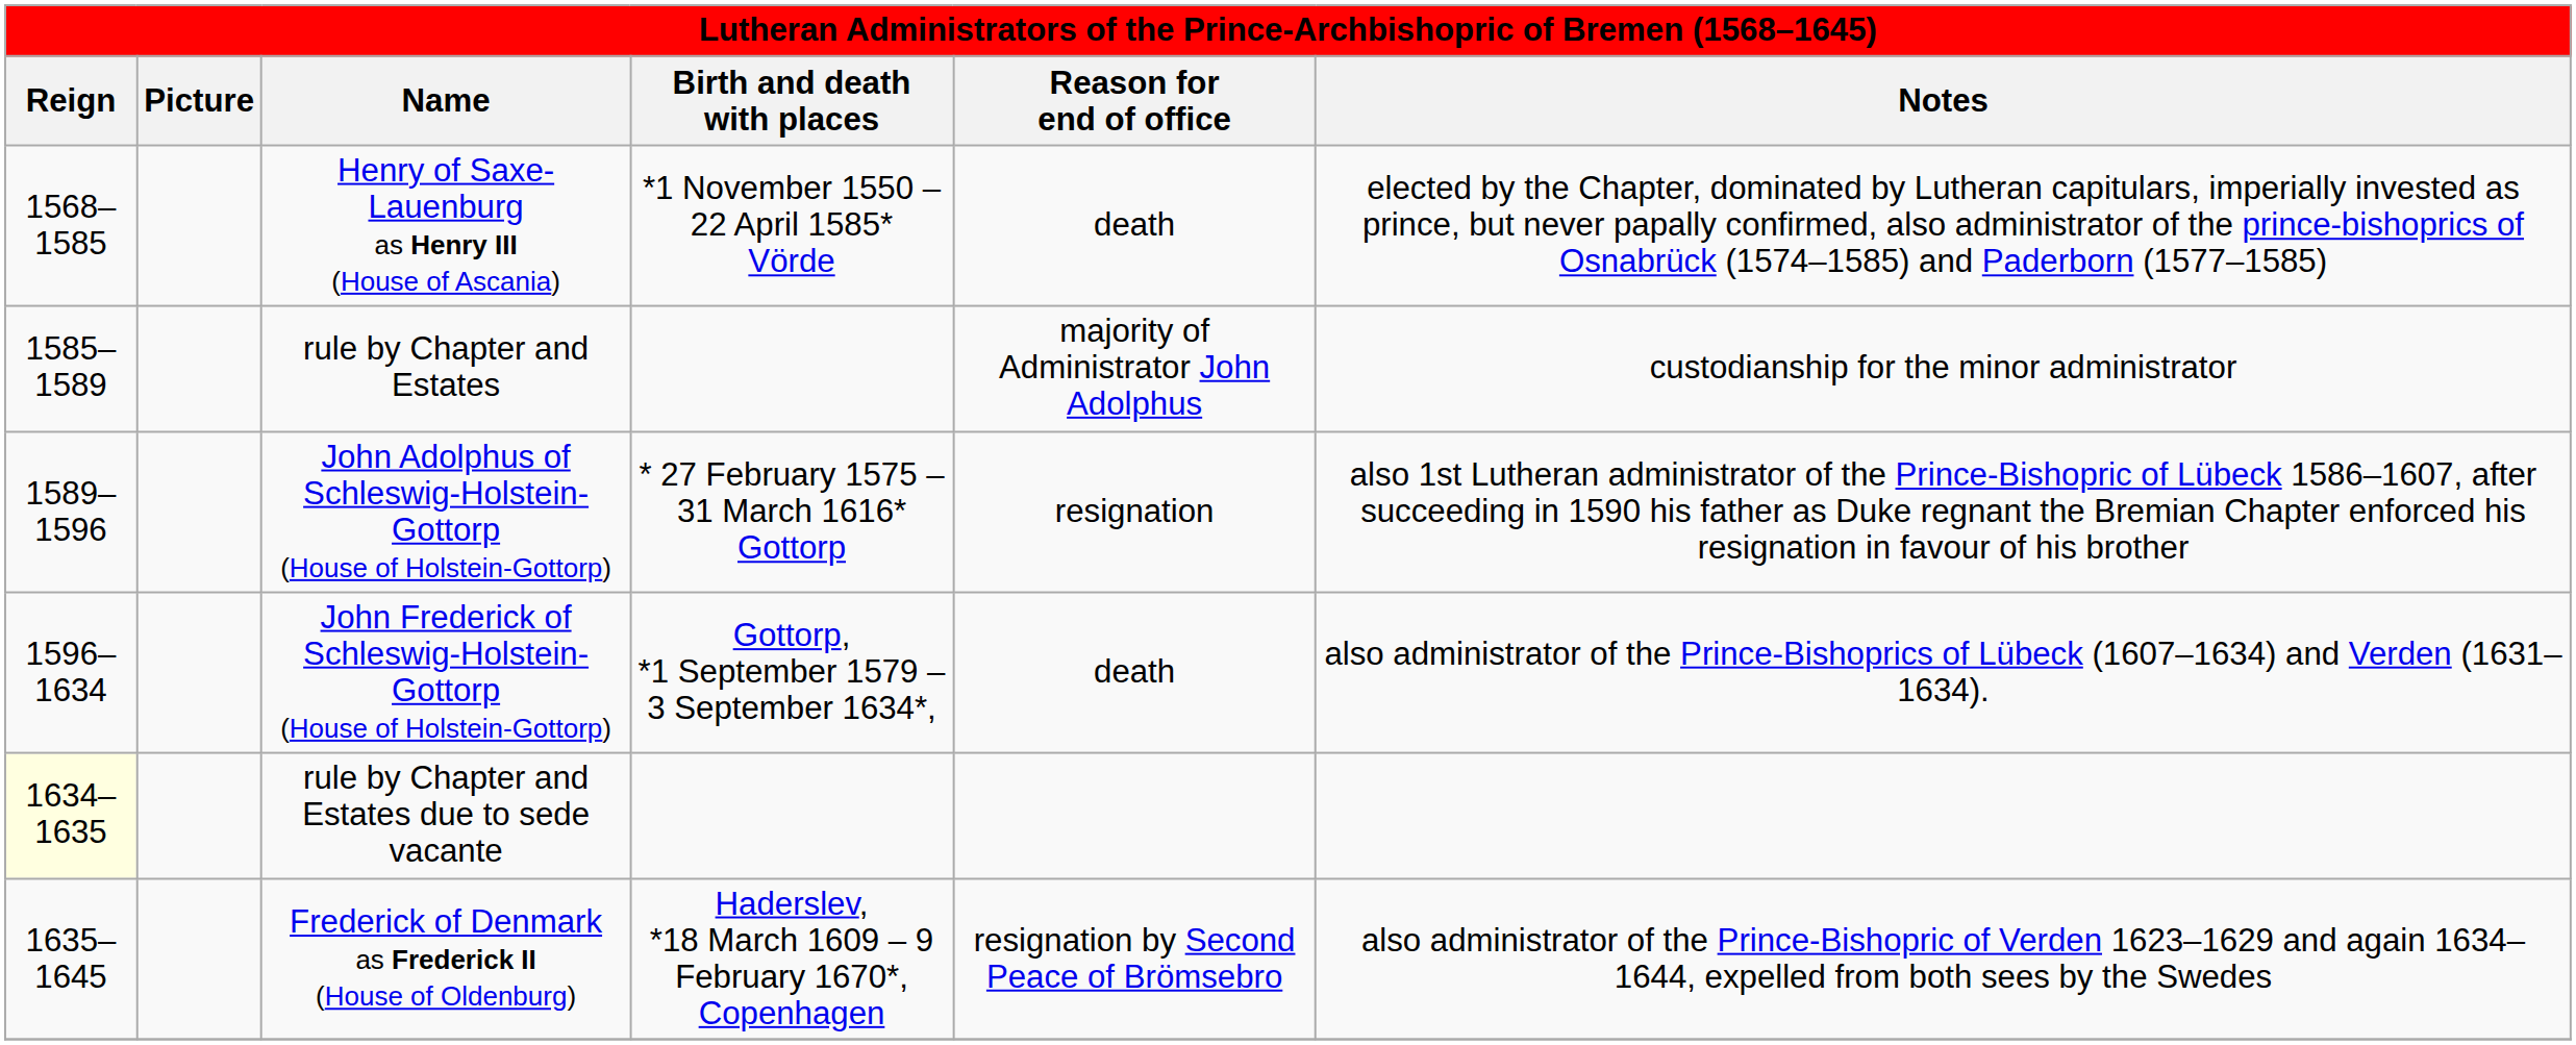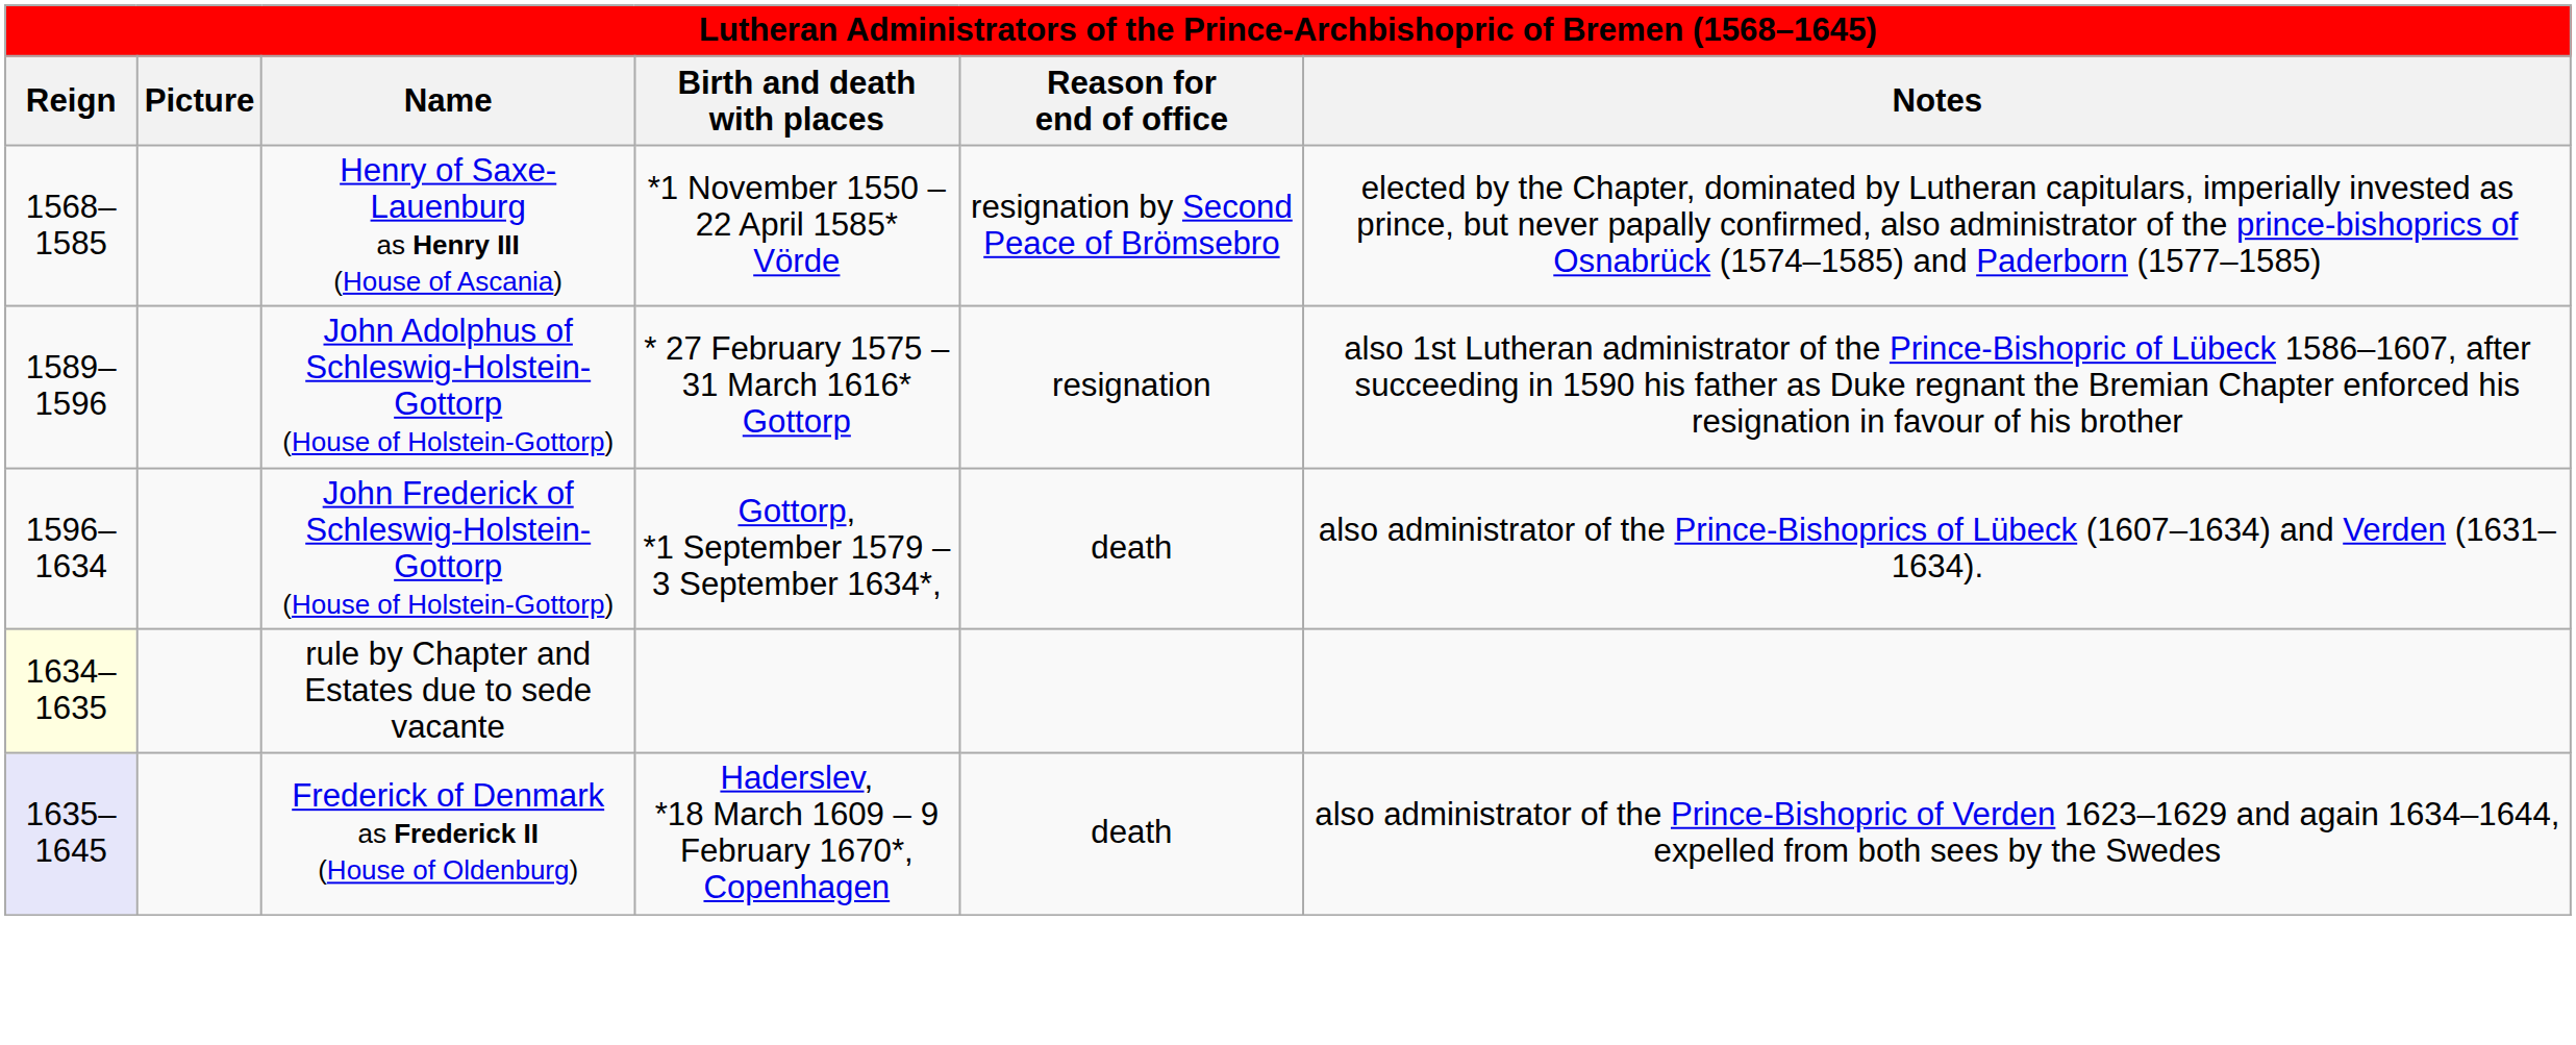Henry of Saxe-Lauenburg as Henry III (House of Ascania) | Reason for end of office: death -> resignation by Second Peace of Brömsebro
- row: 1585–1589 | rule by Chapter and Estates | majority of Administrator John Adolphus | custodianship for the minor administrator
Frederick of Denmark as Frederick II (House of Oldenburg) | Reign: no background -> lavender background
Frederick of Denmark as Frederick II (House of Oldenburg) | Reason for end of office: resignation by Second Peace of Brömsebro -> death
